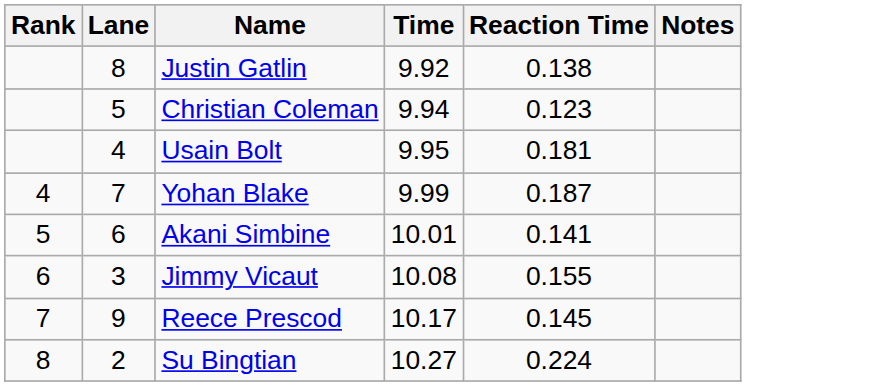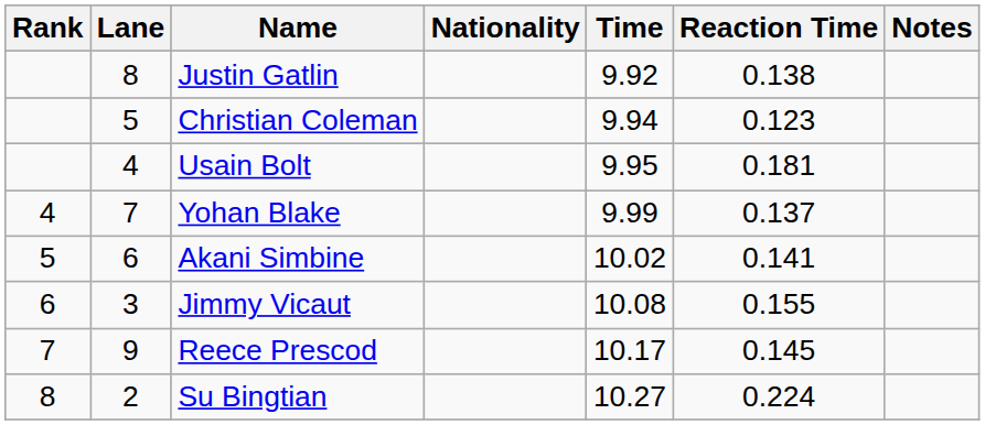+ column: Nationality
Yohan Blake | Reaction Time: 0.187 -> 0.137
Akani Simbine | Time: 10.01 -> 10.02
